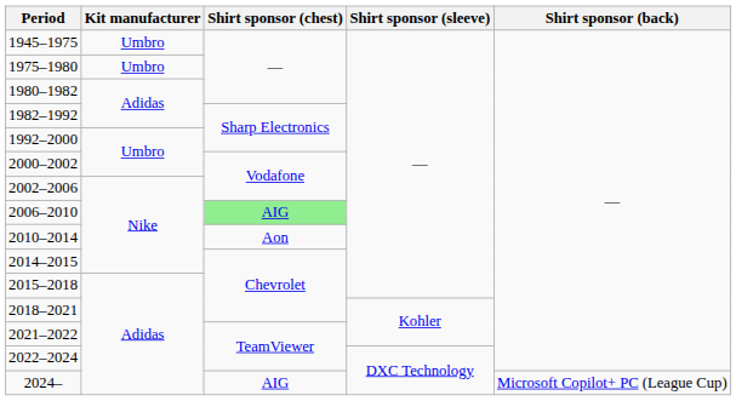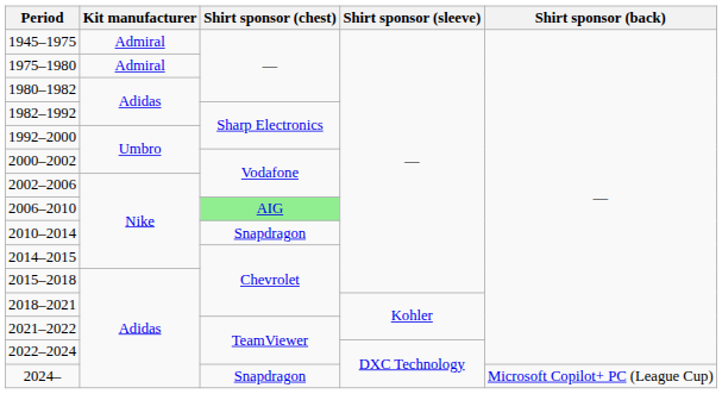1945–1975 | Kit manufacturer: Umbro -> Admiral
1975–1980 | Kit manufacturer: Umbro -> Admiral
2010–2014 | Shirt sponsor (chest): Aon -> Snapdragon
2024– | Shirt sponsor (chest): AIG -> Snapdragon
